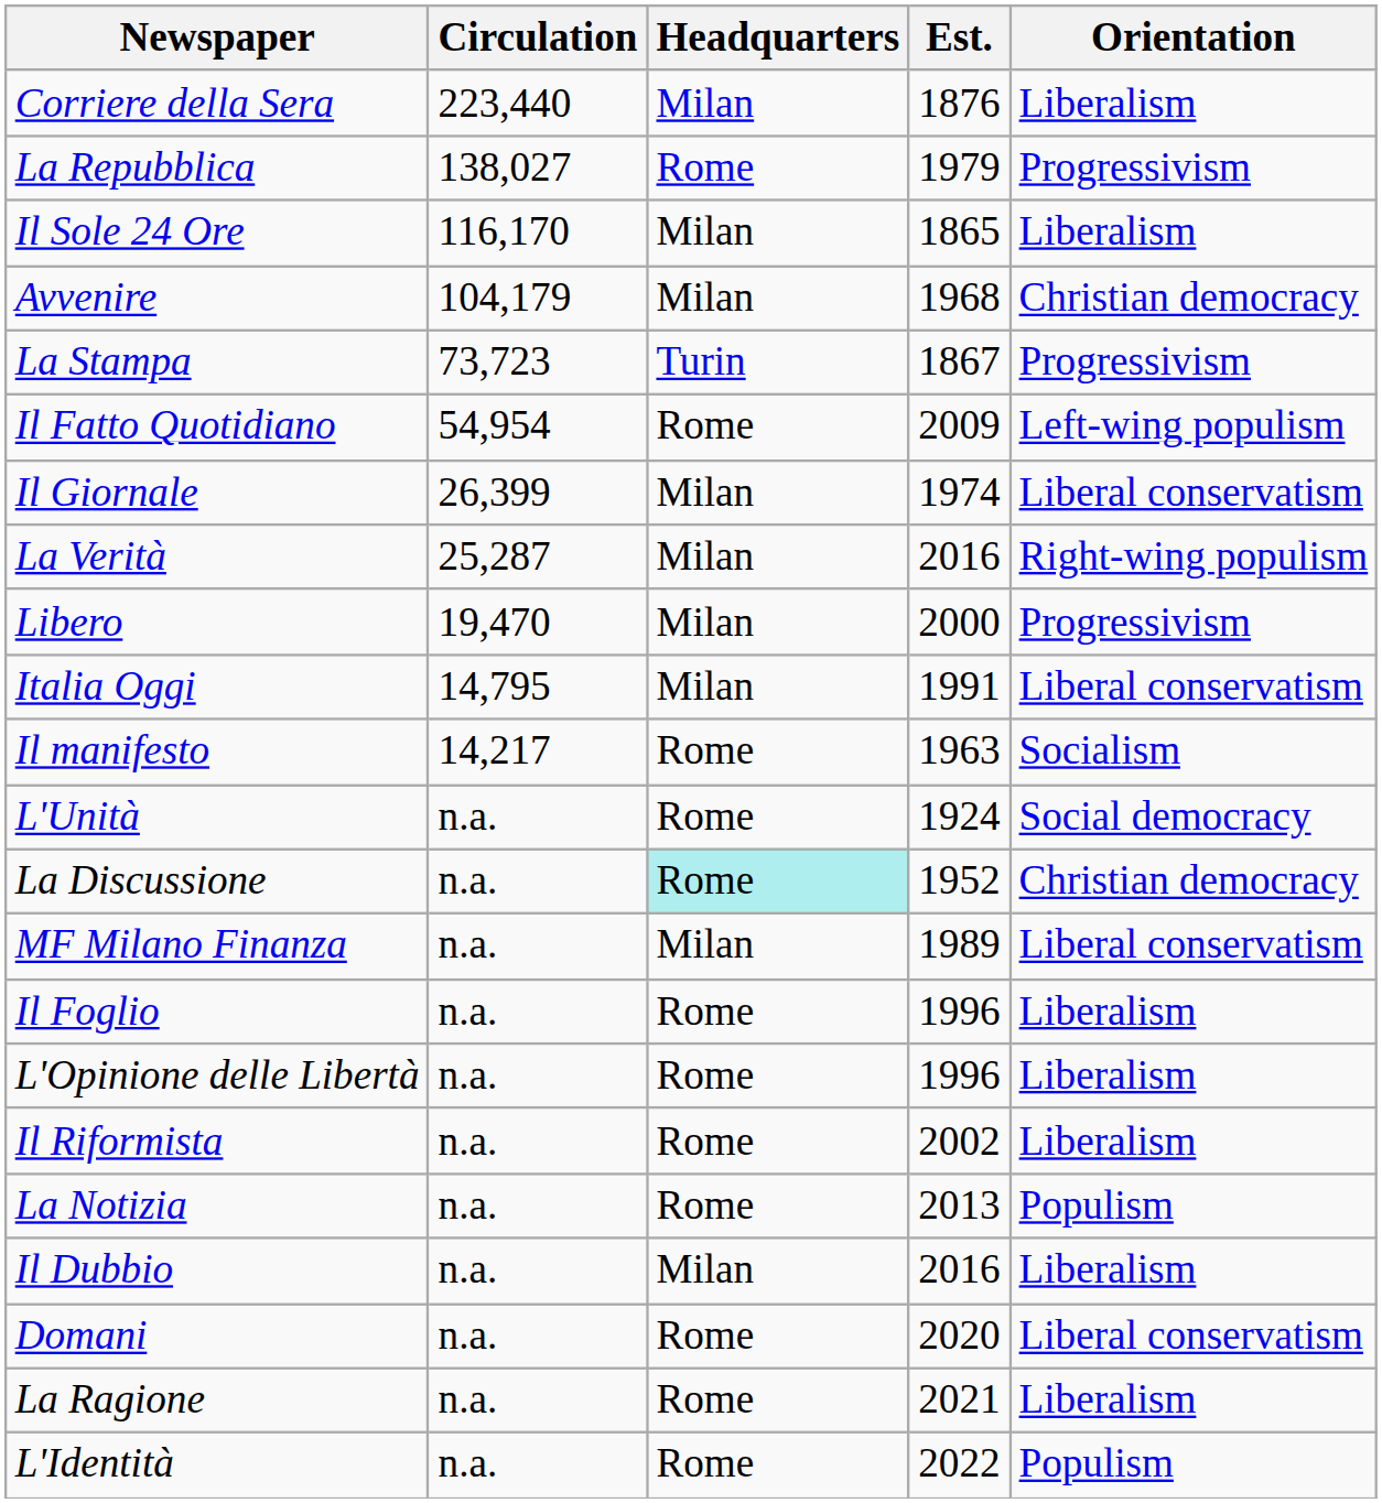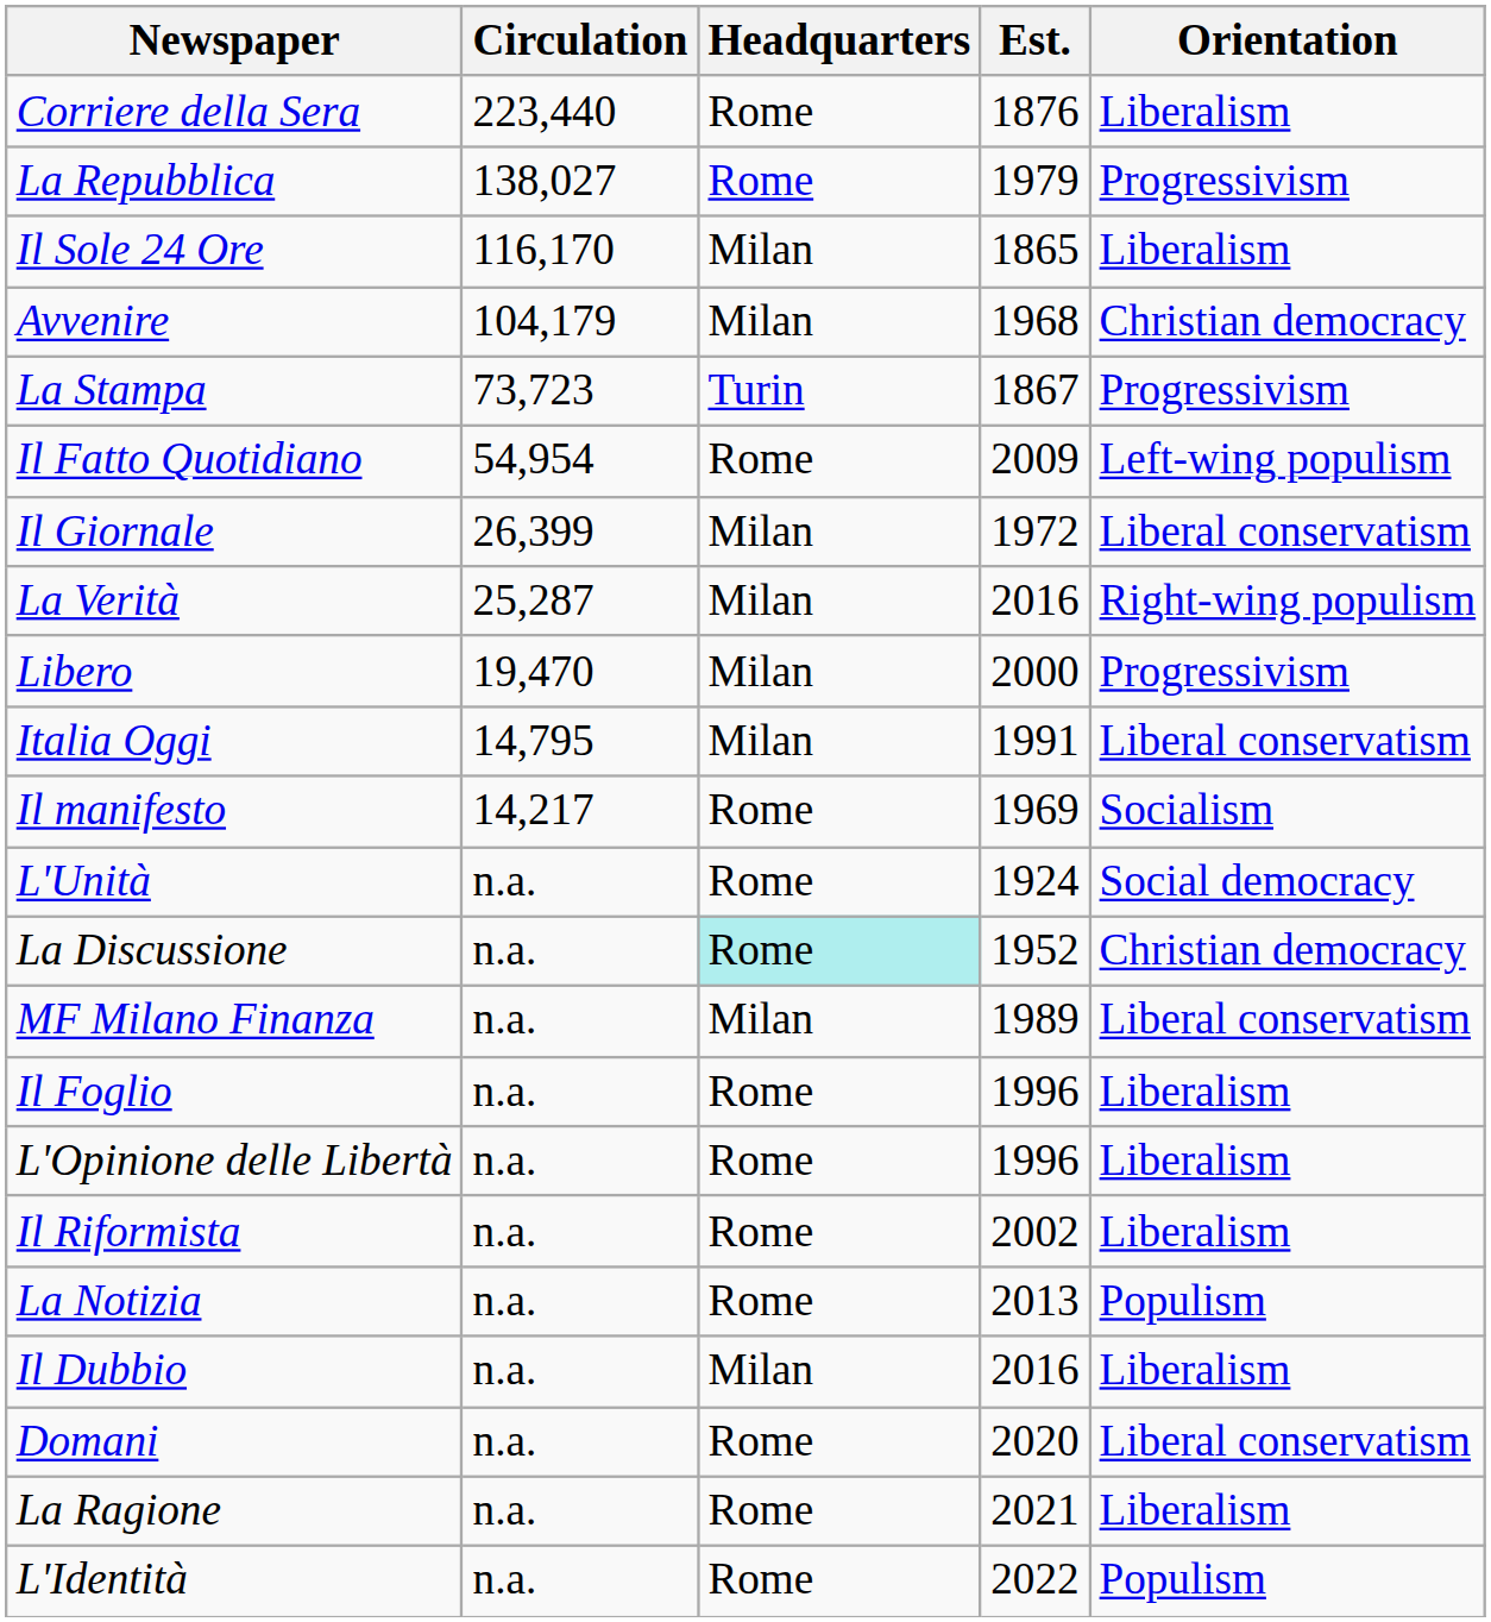Corriere della Sera | Headquarters: Milan -> Rome
Il Giornale | Est.: 1974 -> 1972
Il manifesto | Est.: 1963 -> 1969
